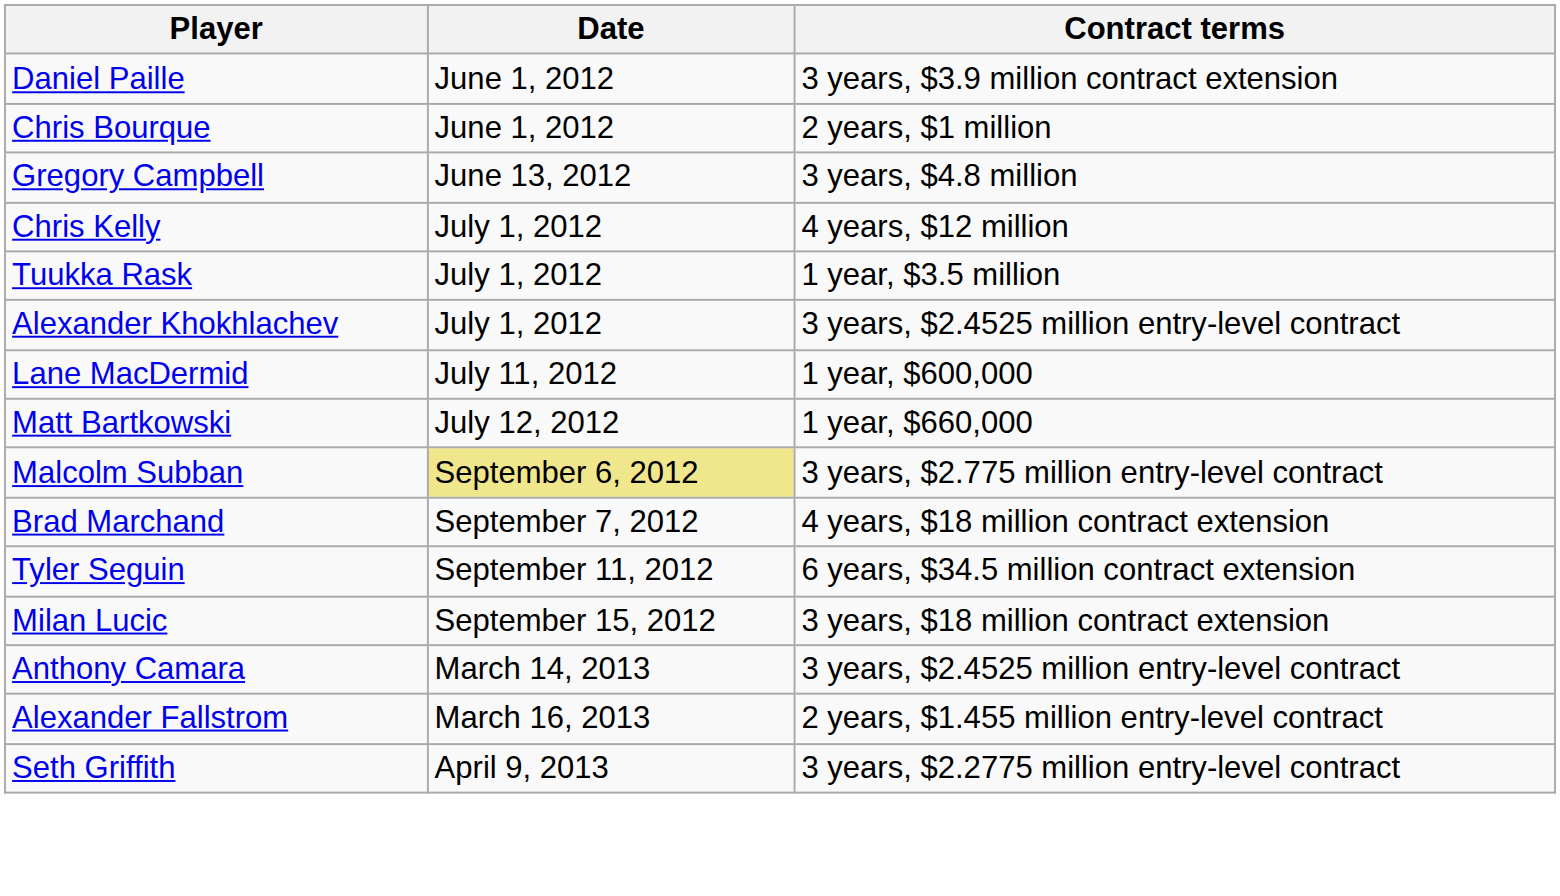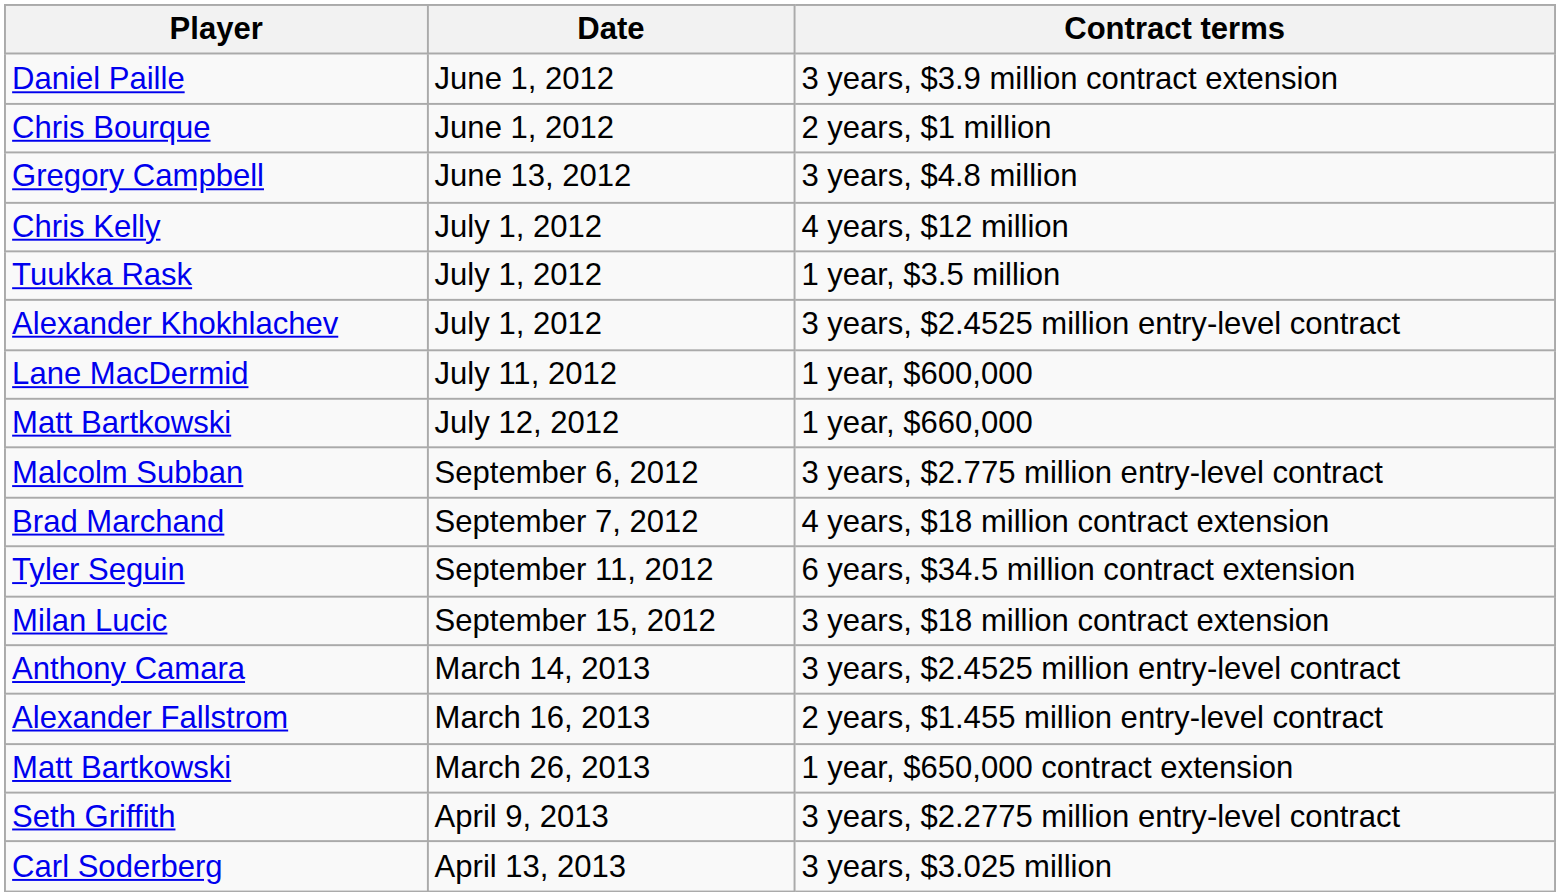Malcolm Subban | Date: khaki background -> no background
+ row: Matt Bartkowski | March 26, 2013 | 1 year, $650,000 contract extension
+ row: Carl Soderberg | April 13, 2013 | 3 years, $3.025 million
